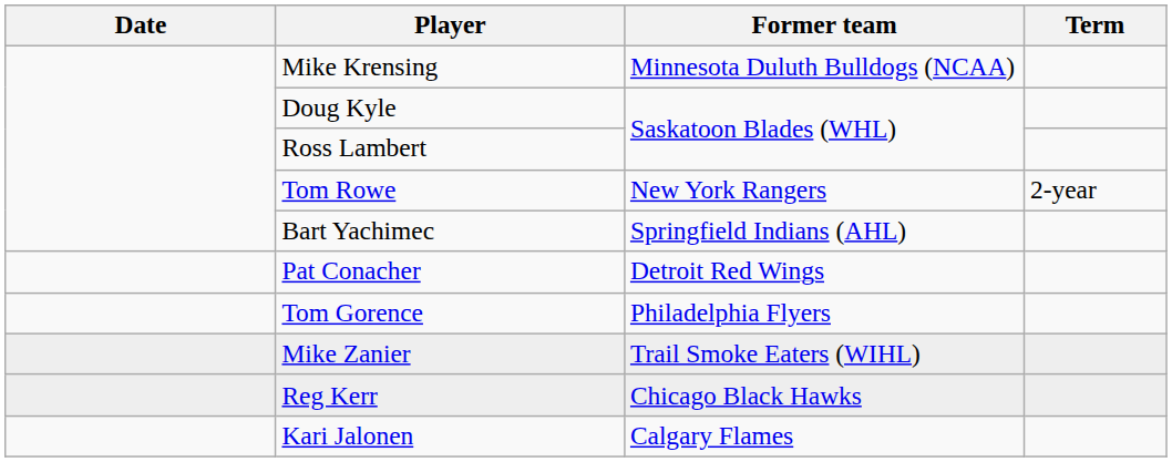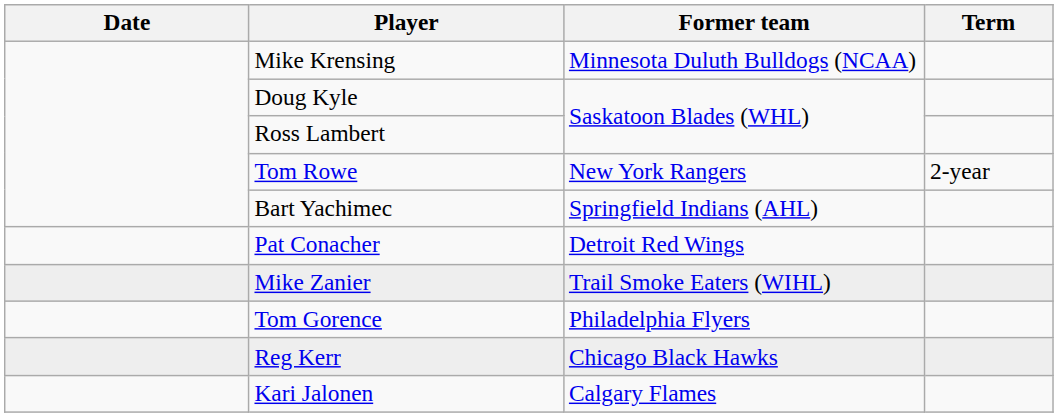rows swapped: Mike Zanier <-> Tom Gorence
